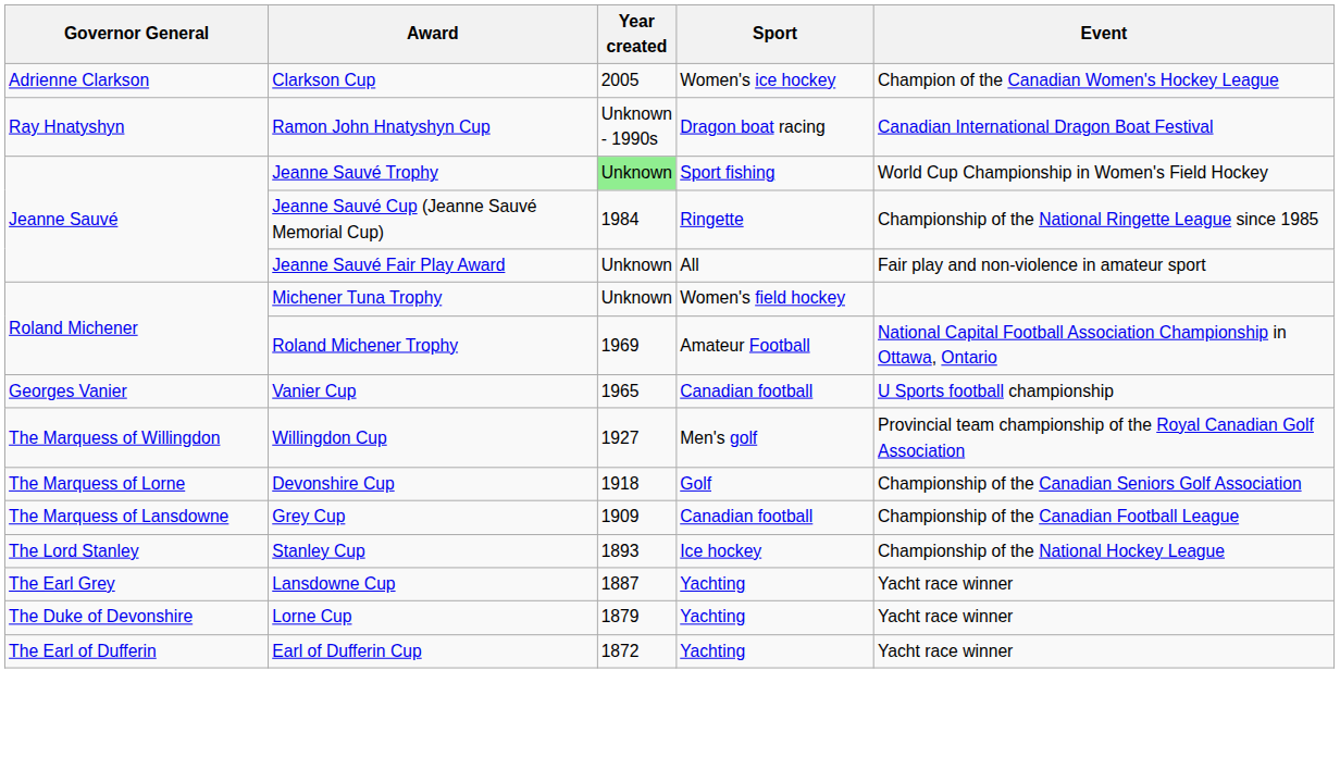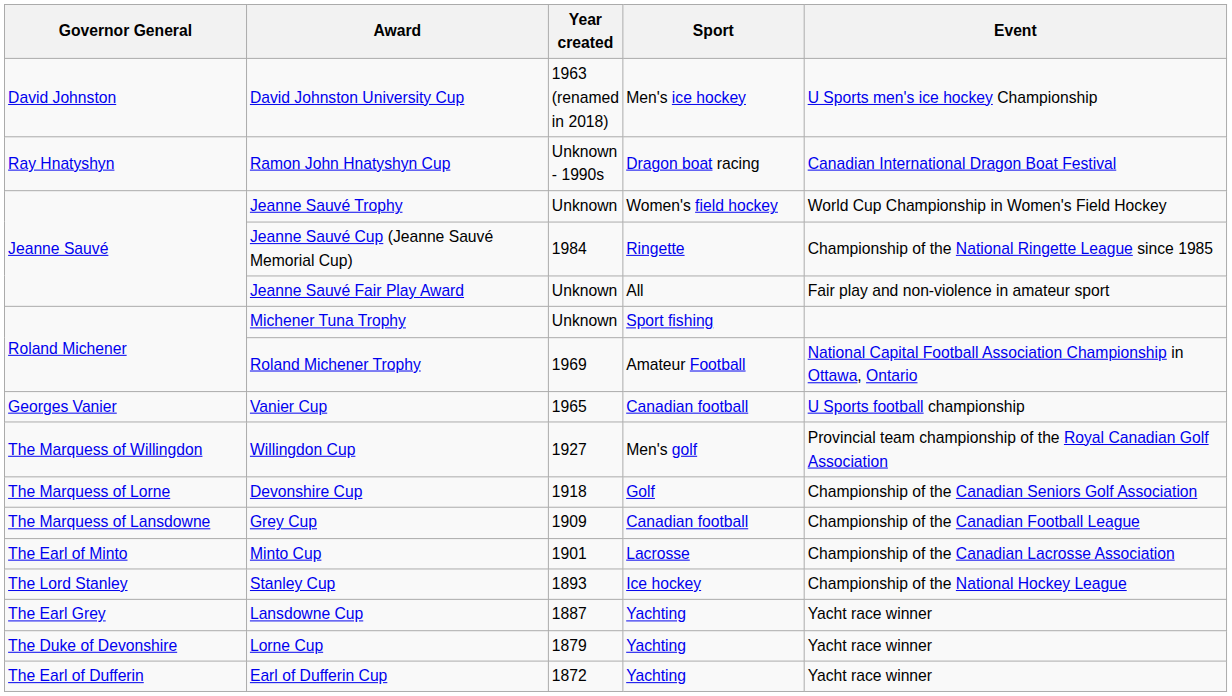+ row: David Johnston | David Johnston University Cup | 1963 (renamed in 2018) | Men's ice hockey | U Sports men's ice hockey Championship
- row: Adrienne Clarkson | Clarkson Cup | 2005 | Women's ice hockey | Champion of the Canadian Women's Hockey League
Jeanne Sauvé Trophy | Year created: lightgreen background -> no background
Jeanne Sauvé Trophy | Sport: Sport fishing -> Women's field hockey
Michener Tuna Trophy | Sport: Women's field hockey -> Sport fishing
+ row: The Earl of Minto | Minto Cup | 1901 | Lacrosse | Championship of the Canadian Lacrosse Association
